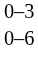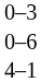+ row: 4–1
